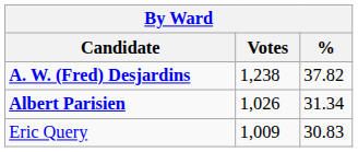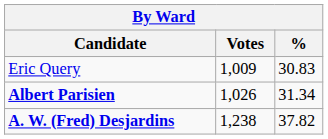rows swapped: A. W. (Fred) Desjardins <-> Eric Query
